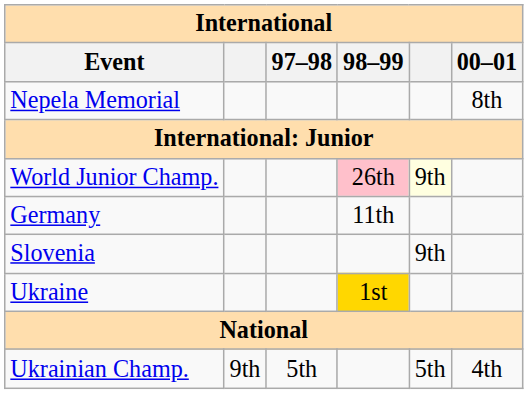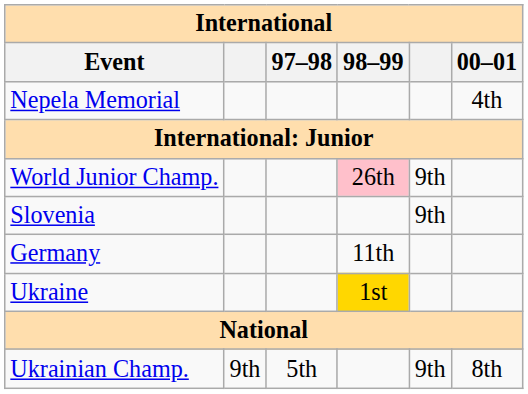Nepela Memorial | 00–01: 8th -> 4th
World Junior Champ. | column 5: lightyellow background -> no background
rows swapped: Germany <-> Slovenia
Ukrainian Champ. | column 5: 5th -> 9th
Ukrainian Champ. | 00–01: 4th -> 8th
